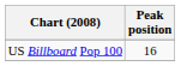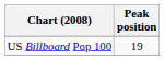US Billboard Pop 100 | Peak position: 16 -> 19
